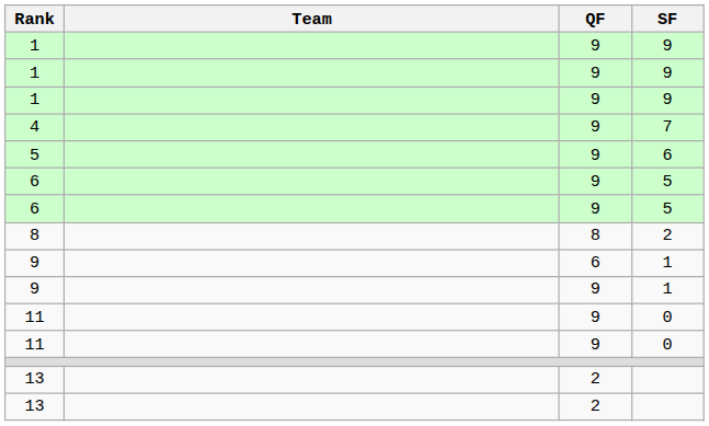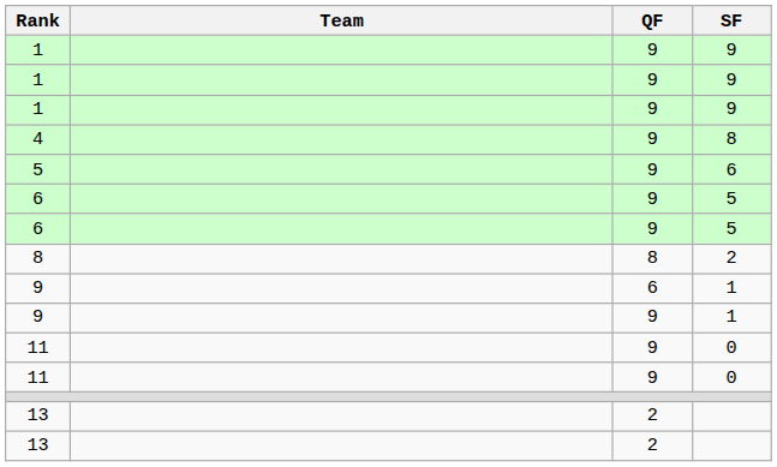4 | SF: 7 -> 8
